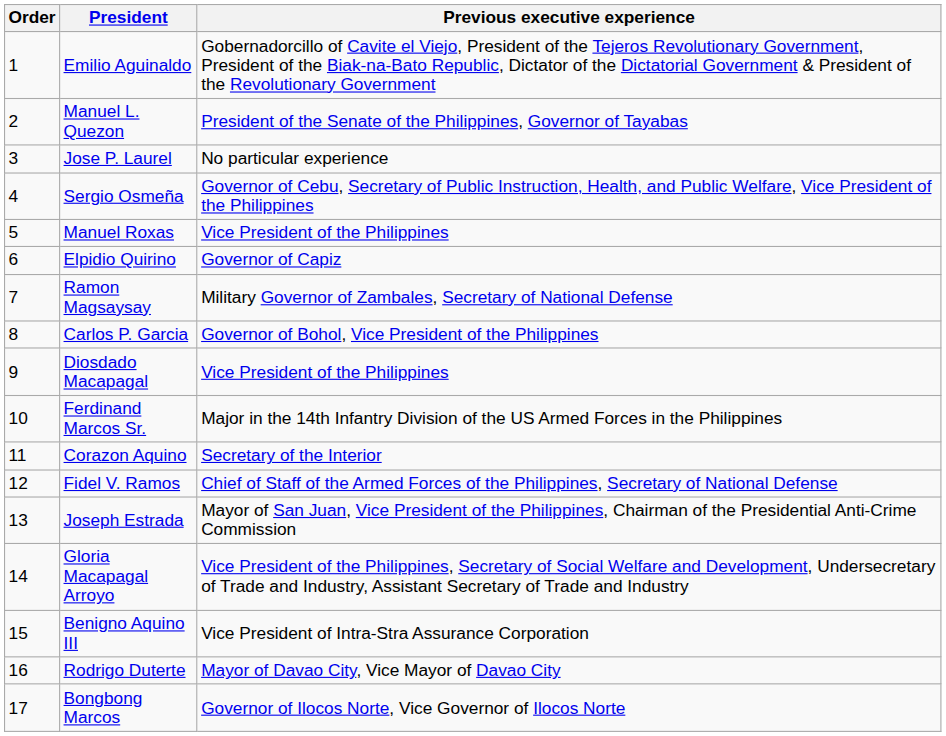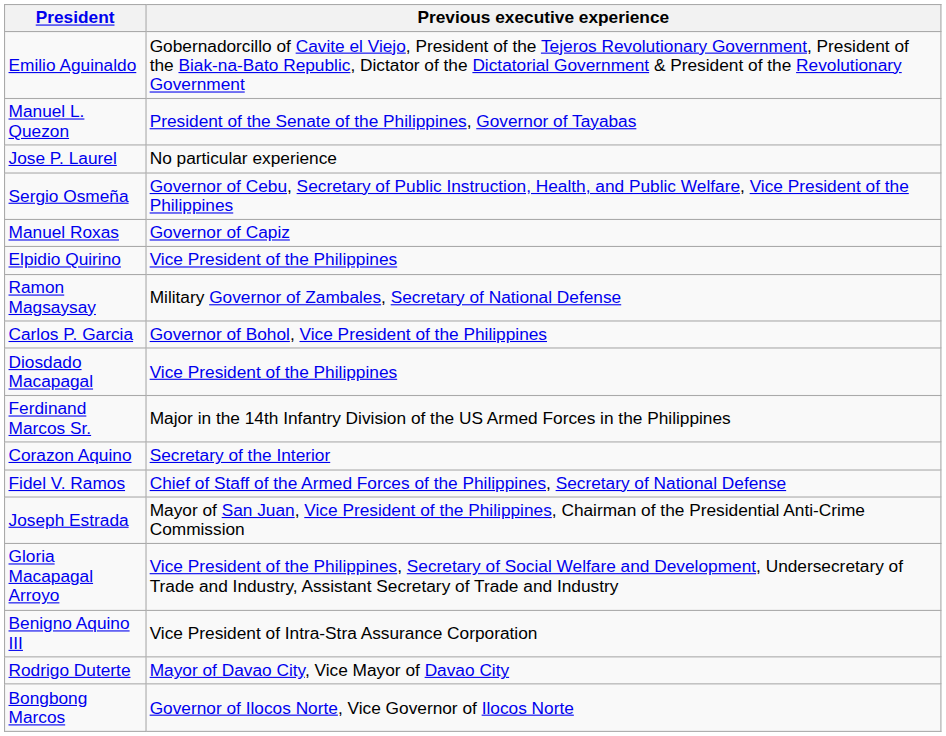- column: Order | 1 | 2 | 3 | 4 | 5 | 6 | 7 | 8 | 9 | 10 | 11 | 12 | 13 | 14 | 15 | 16 | 17
Manuel Roxas | Previous executive experience: Vice President of the Philippines -> Governor of Capiz
Elpidio Quirino | Previous executive experience: Governor of Capiz -> Vice President of the Philippines
